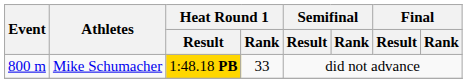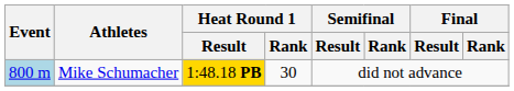Mike Schumacher | Event: no background -> lightblue background
Mike Schumacher | Heat Round 1 / Rank: 33 -> 30
